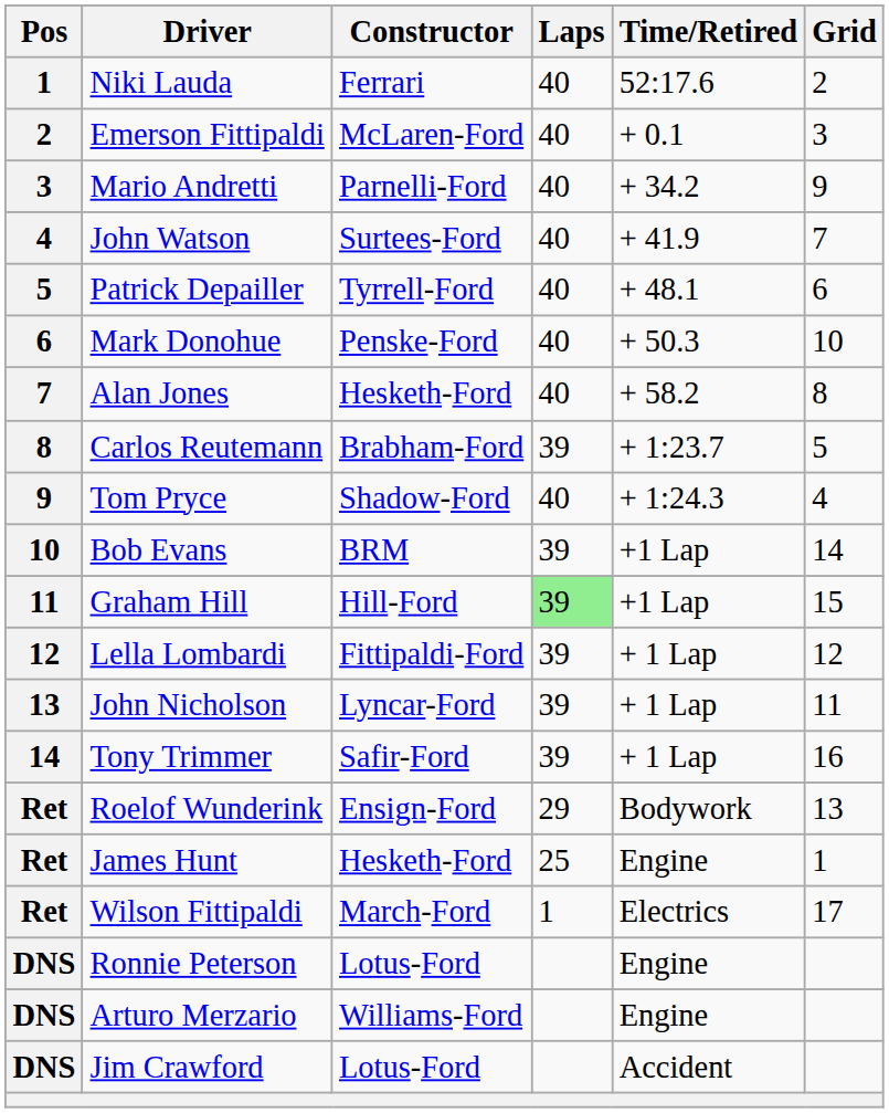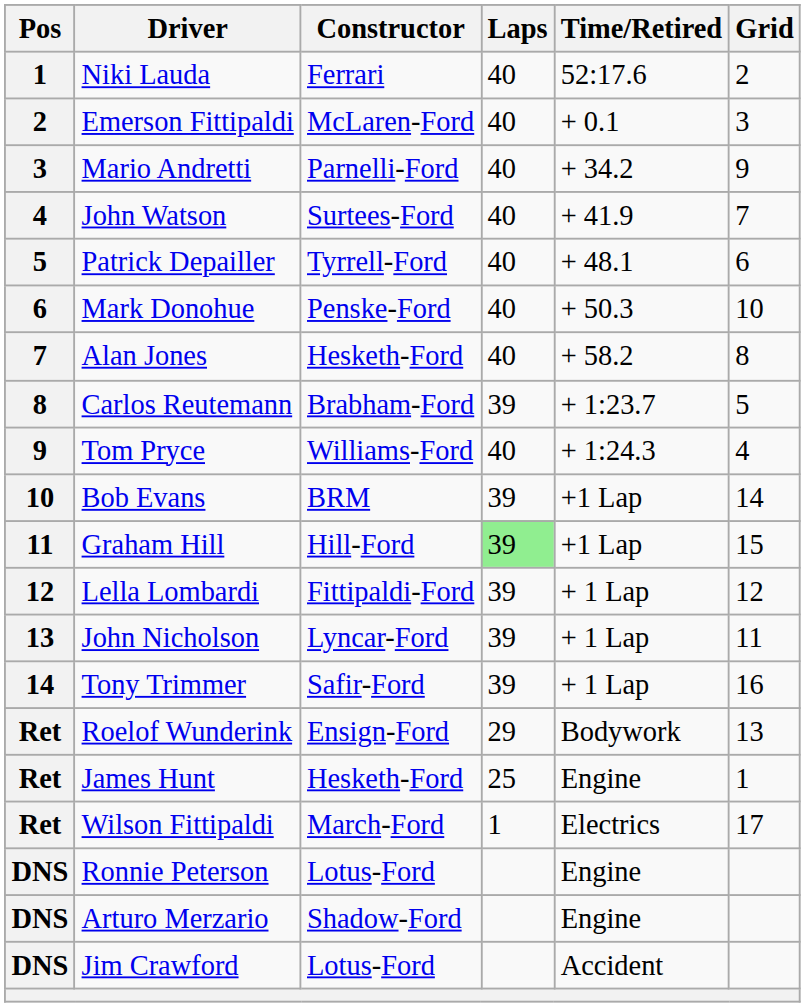Tom Pryce | Constructor: Shadow-Ford -> Williams-Ford
Arturo Merzario | Constructor: Williams-Ford -> Shadow-Ford
